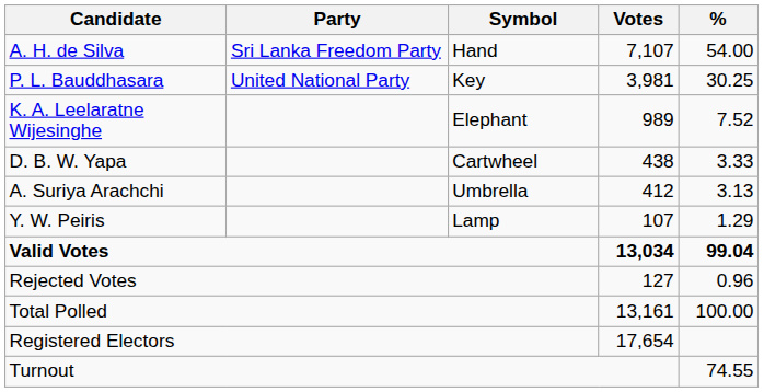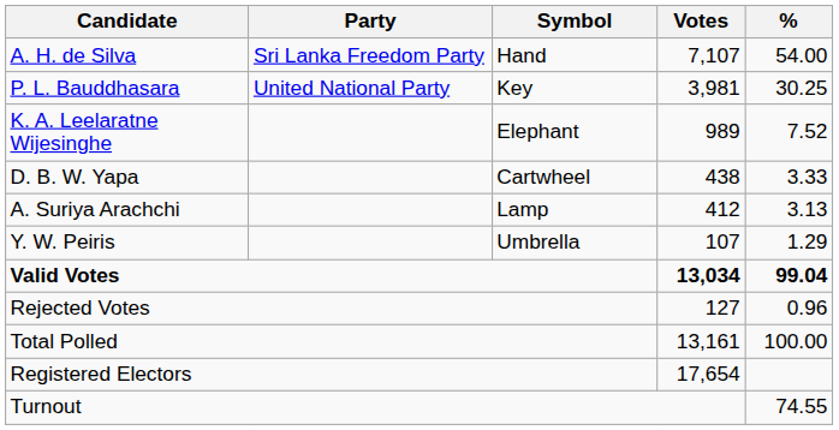A. Suriya Arachchi | Symbol: Umbrella -> Lamp
Y. W. Peiris | Symbol: Lamp -> Umbrella
